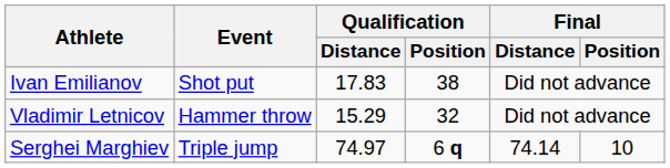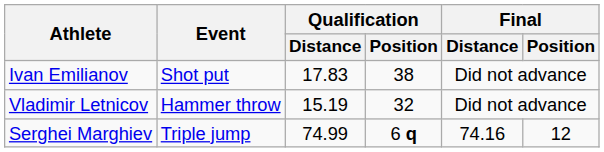Vladimir Letnicov | Qualification / Distance: 15.29 -> 15.19
Serghei Marghiev | Qualification / Distance: 74.97 -> 74.99
Serghei Marghiev | Final / Distance: 74.14 -> 74.16
Serghei Marghiev | Final / Position: 10 -> 12
